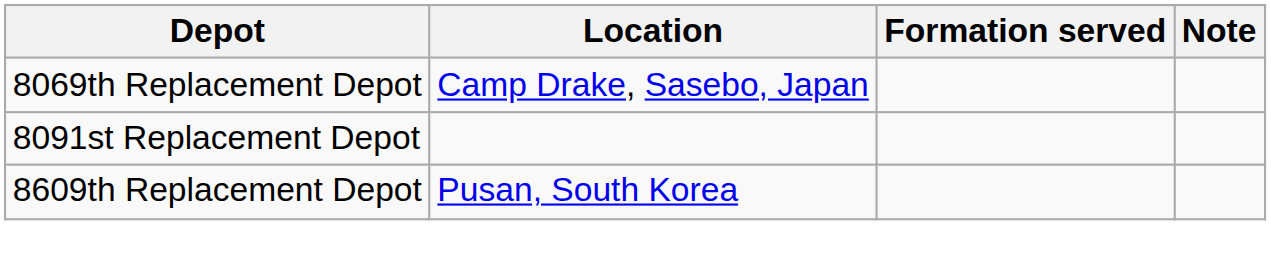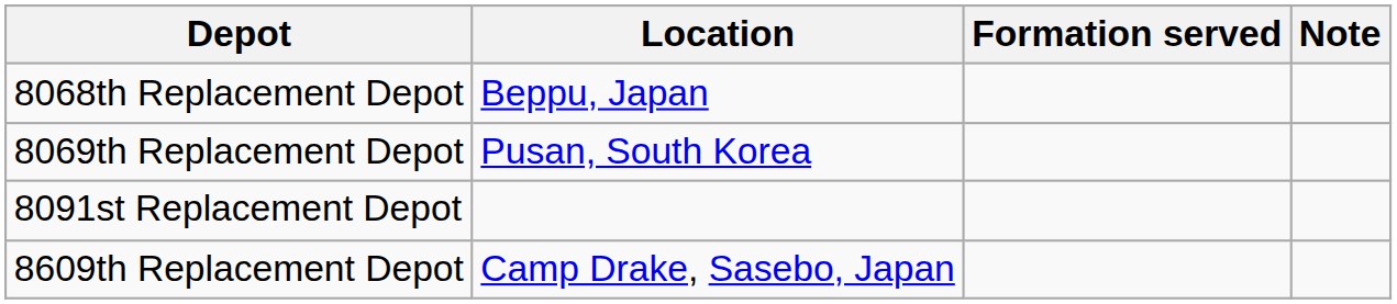+ row: 8068th Replacement Depot | Beppu, Japan
8069th Replacement Depot | Location: Camp Drake, Sasebo, Japan -> Pusan, South Korea
8609th Replacement Depot | Location: Pusan, South Korea -> Camp Drake, Sasebo, Japan
